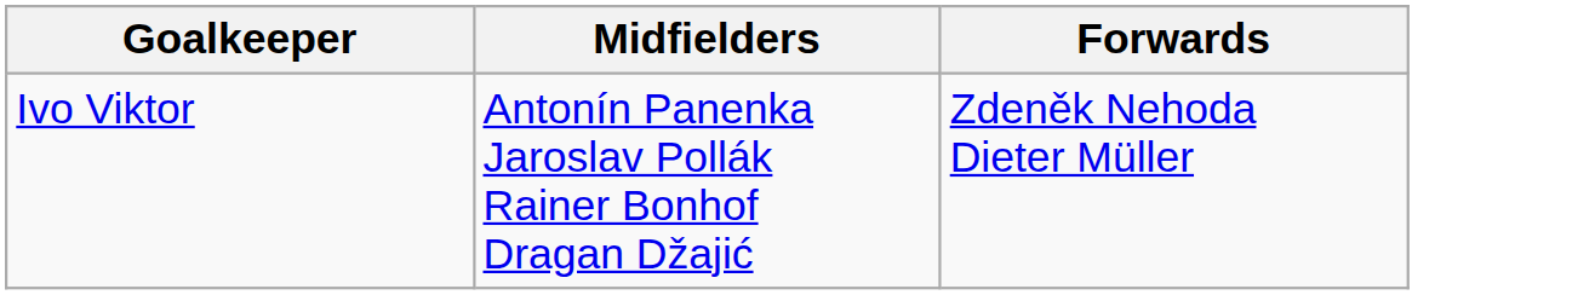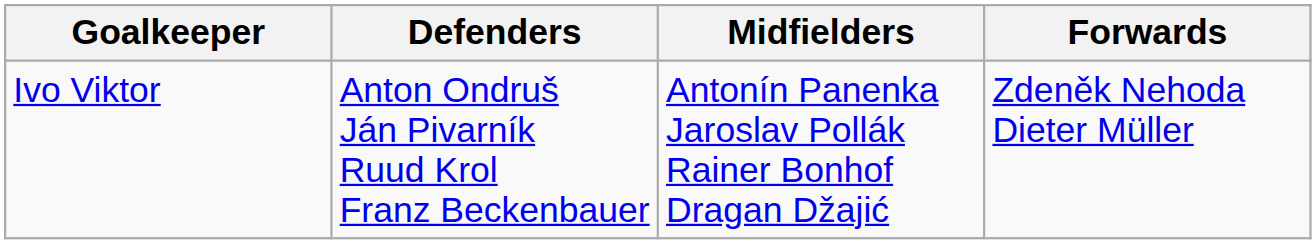+ column: Defenders | Anton Ondruš Ján Pivarník Ruud Krol Franz Beckenbauer
